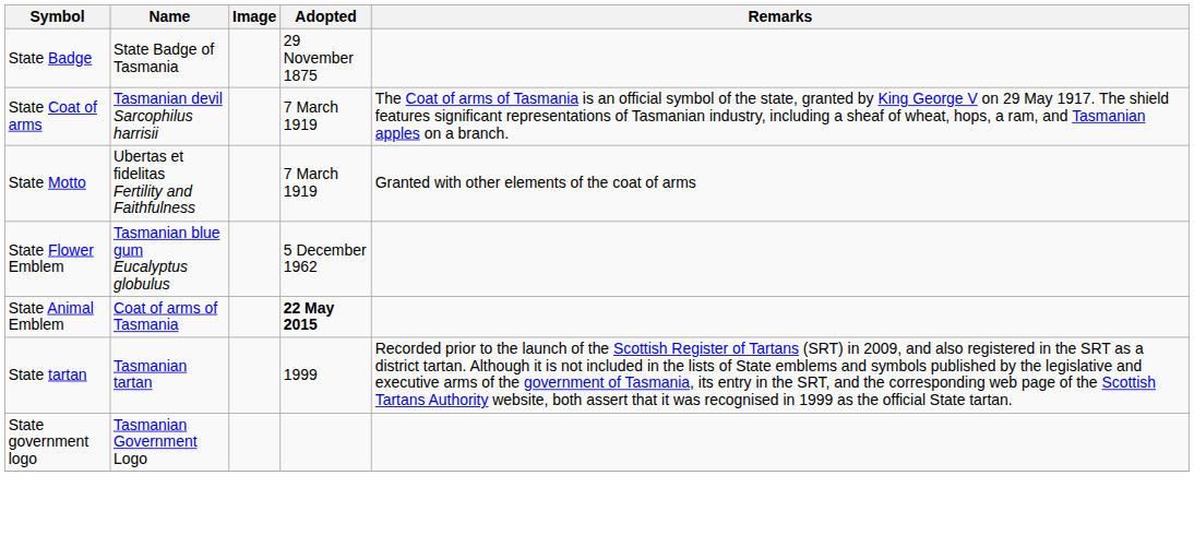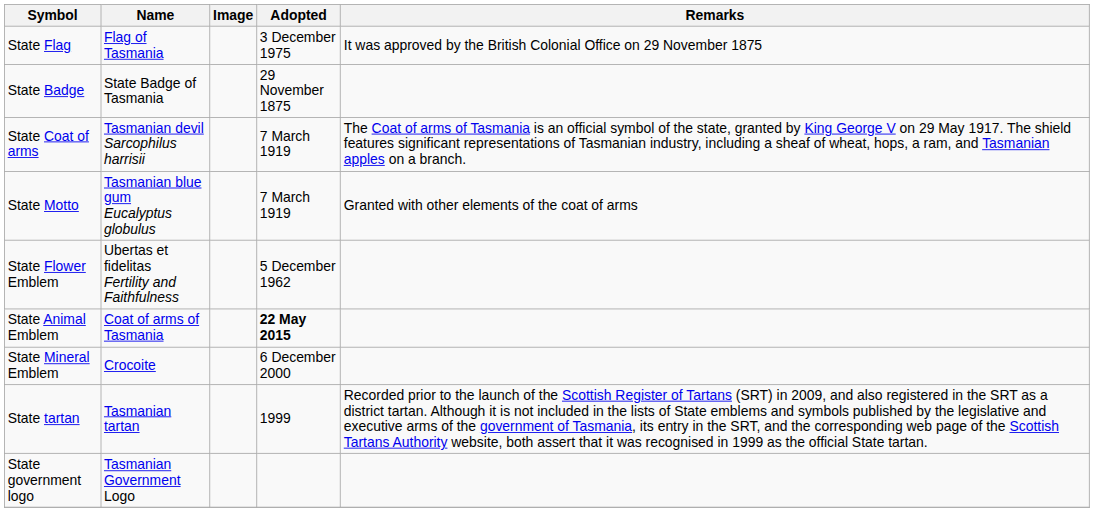+ row: State Flag | Flag of Tasmania | 3 December 1975 | It was approved by the British Colonial Office on 29 November 1875
State Motto | Name: Ubertas et fidelitas Fertility and Faithfulness -> Tasmanian blue gum Eucalyptus globulus
State Flower Emblem | Name: Tasmanian blue gum Eucalyptus globulus -> Ubertas et fidelitas Fertility and Faithfulness
+ row: State Mineral Emblem | Crocoite | 6 December 2000
